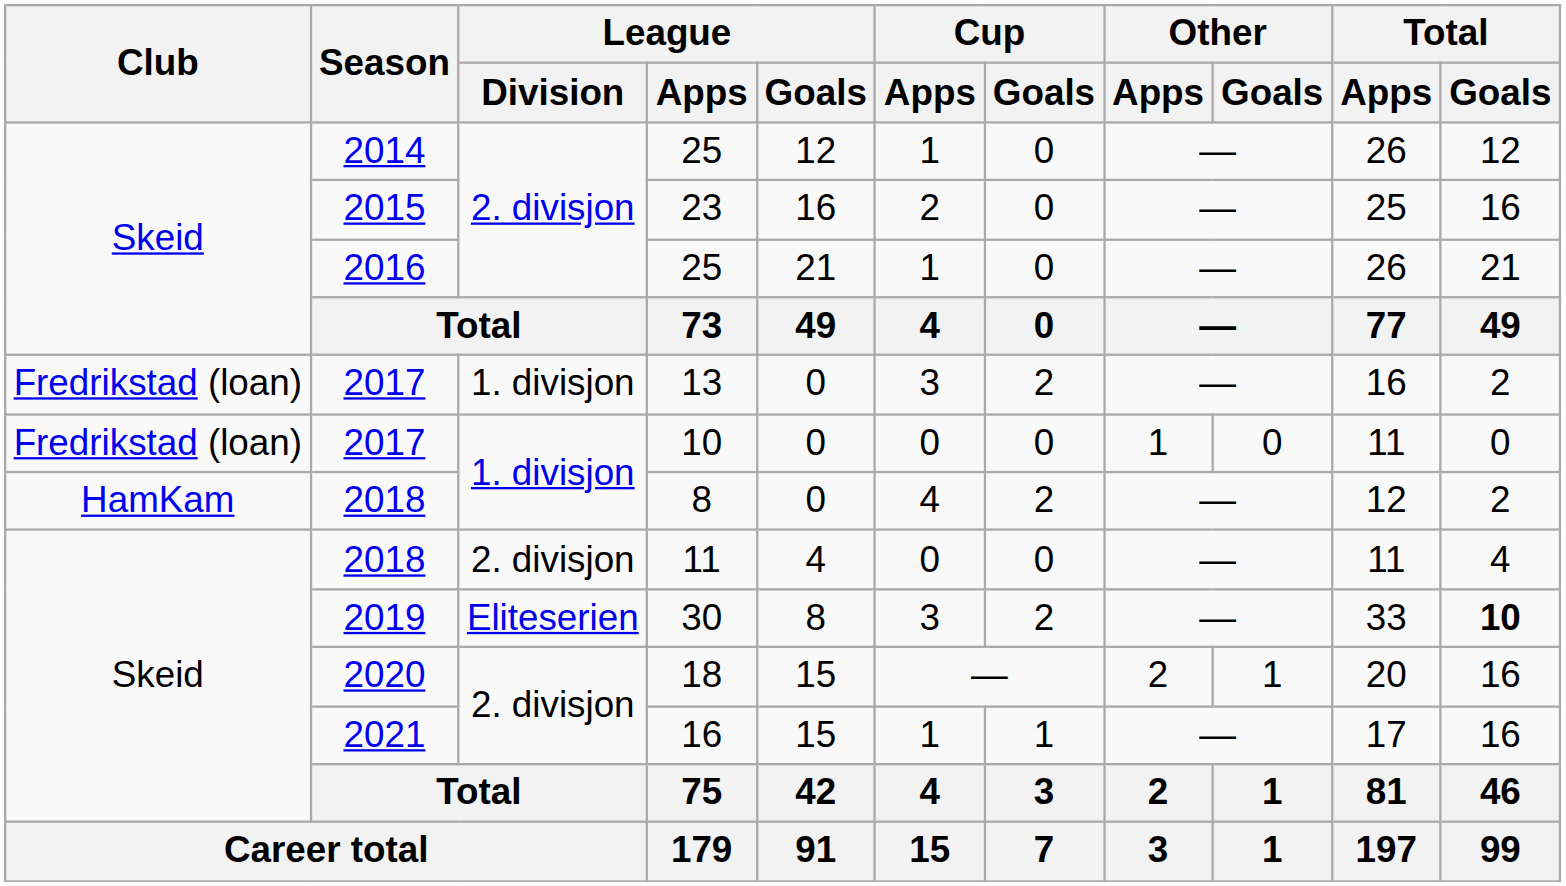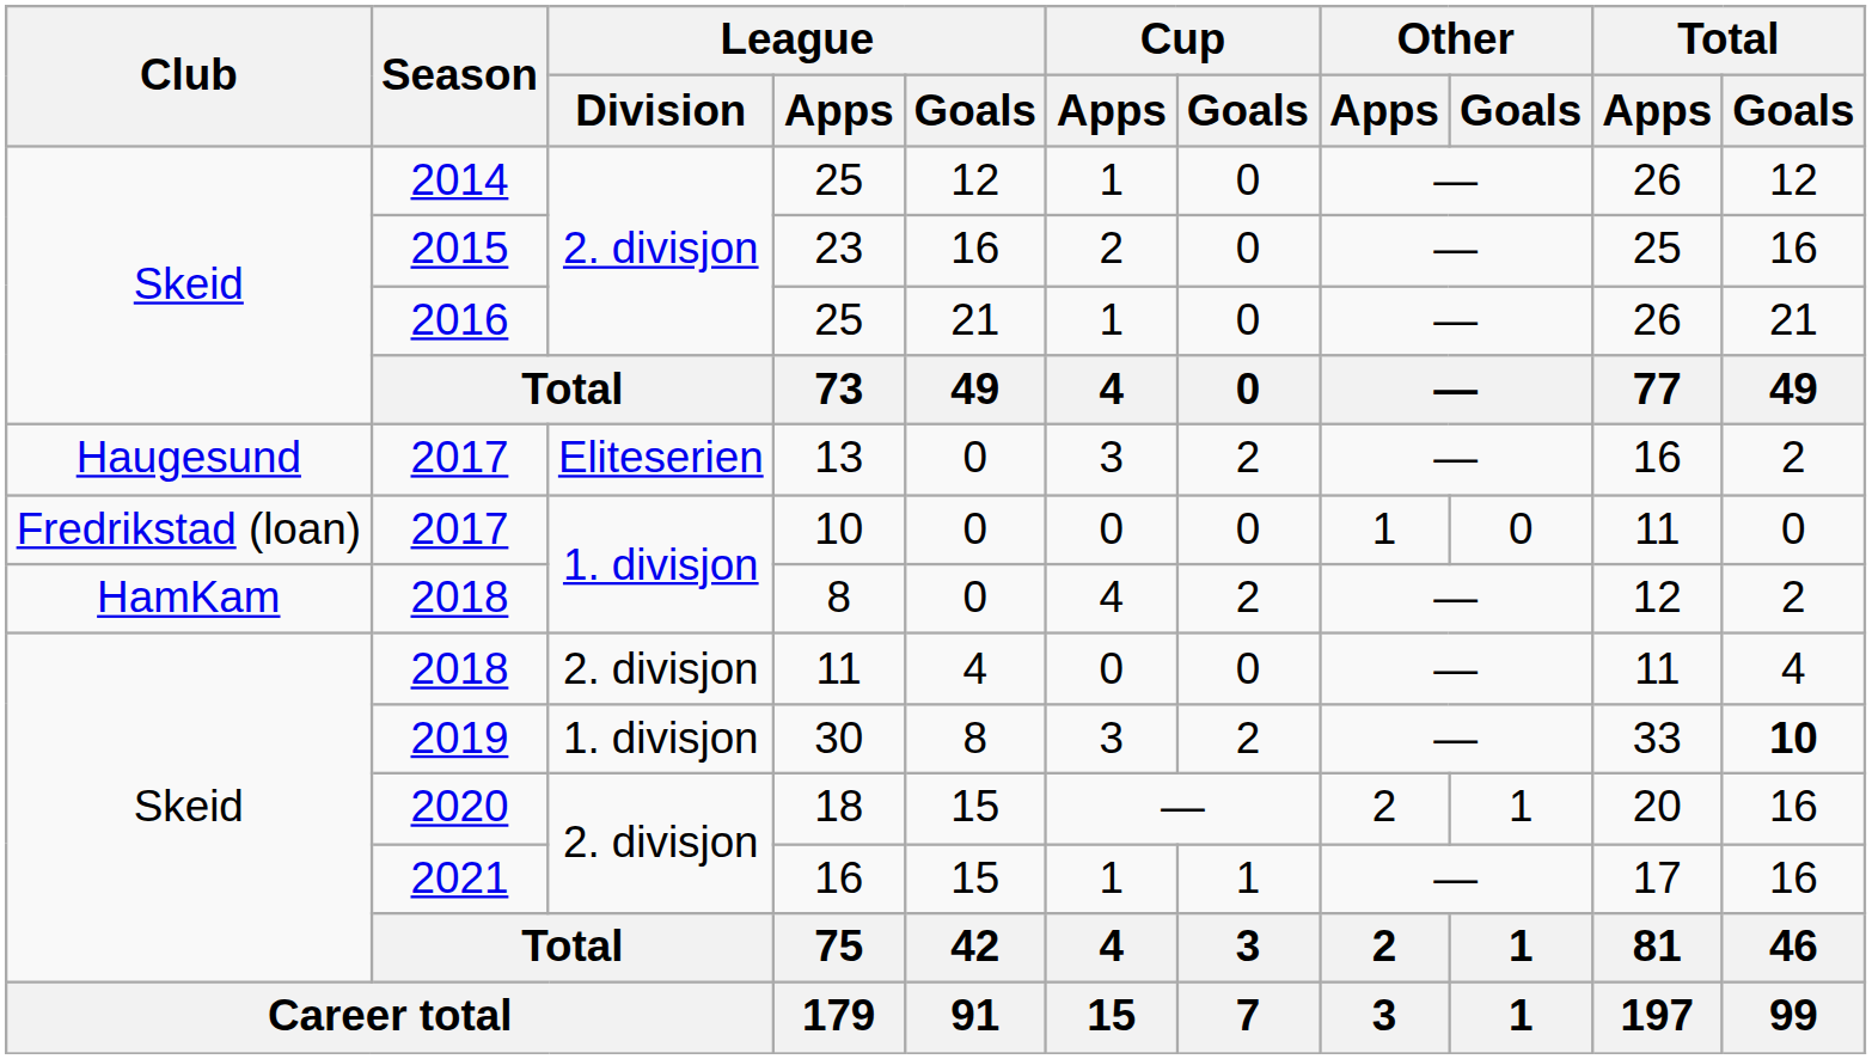13 | Club: Fredrikstad (loan) -> Haugesund
13 | League / Division: 1. divisjon -> Eliteserien
30 | League / Division: Eliteserien -> 1. divisjon
